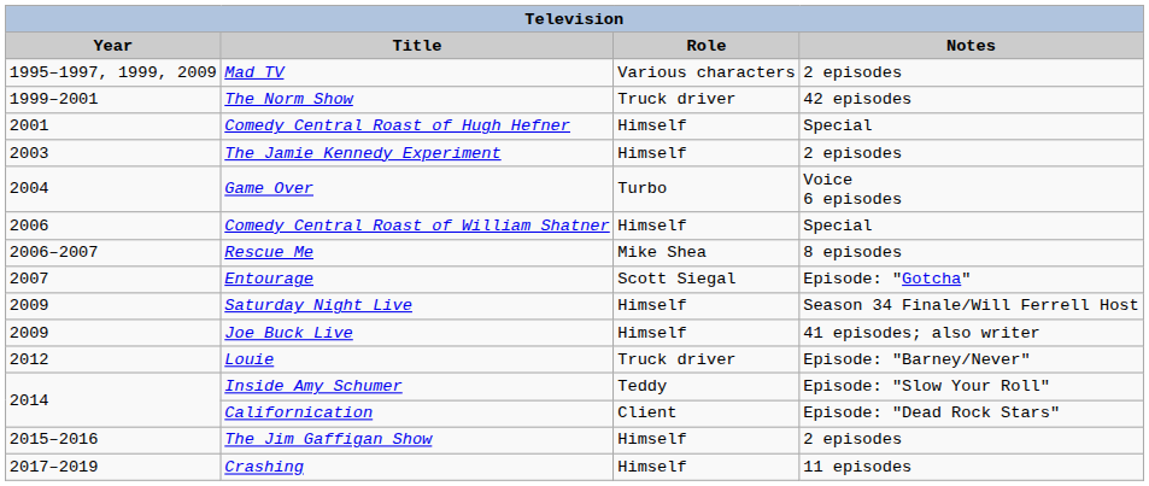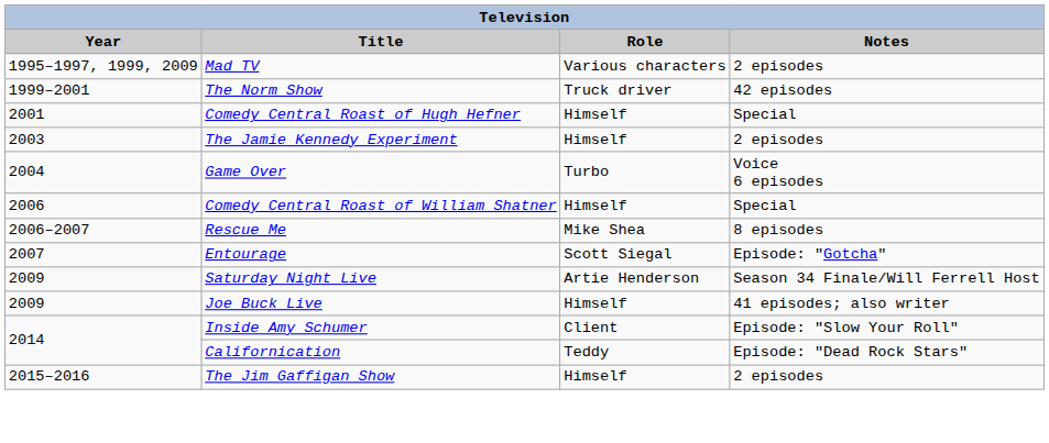Saturday Night Live | Role: Himself -> Artie Henderson
- row: 2012 | Louie | Truck driver | Episode: "Barney/Never"
Inside Amy Schumer | Role: Teddy -> Client
Californication | Role: Client -> Teddy
- row: 2017–2019 | Crashing | Himself | 11 episodes
